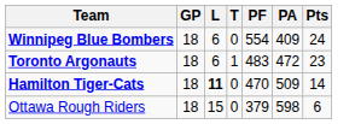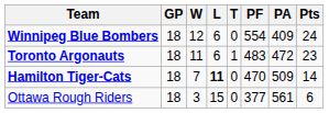+ column: W | 12 | 11 | 7 | 3
Ottawa Rough Riders | PF: 379 -> 377
Ottawa Rough Riders | PA: 598 -> 561
